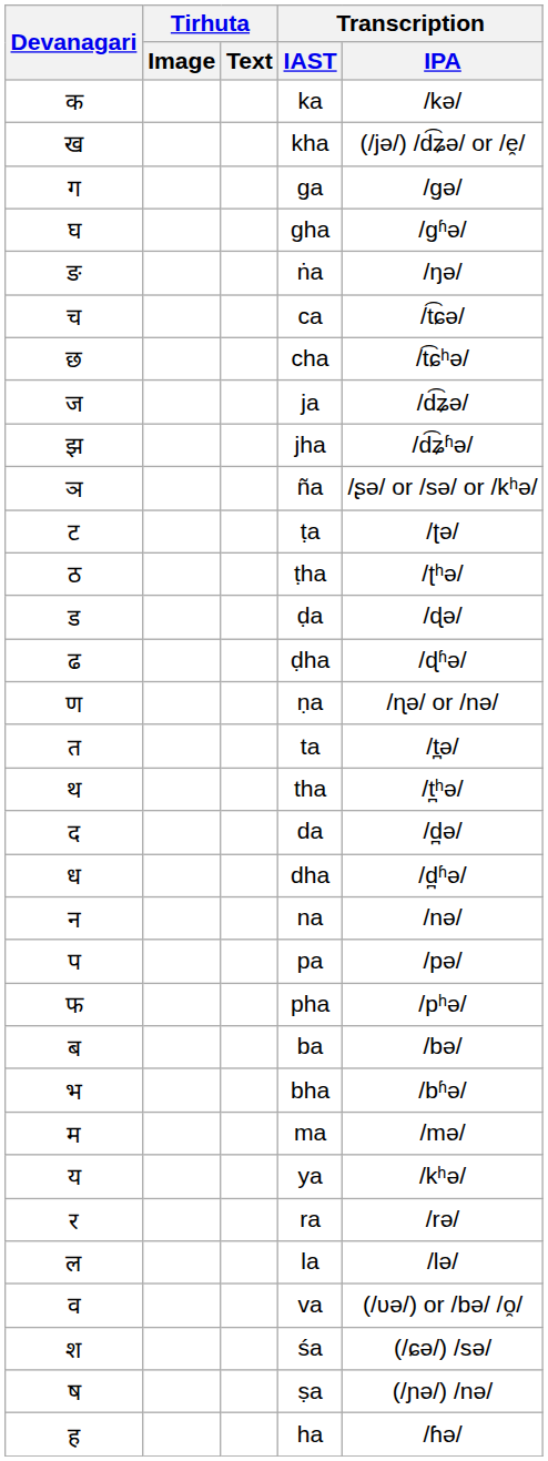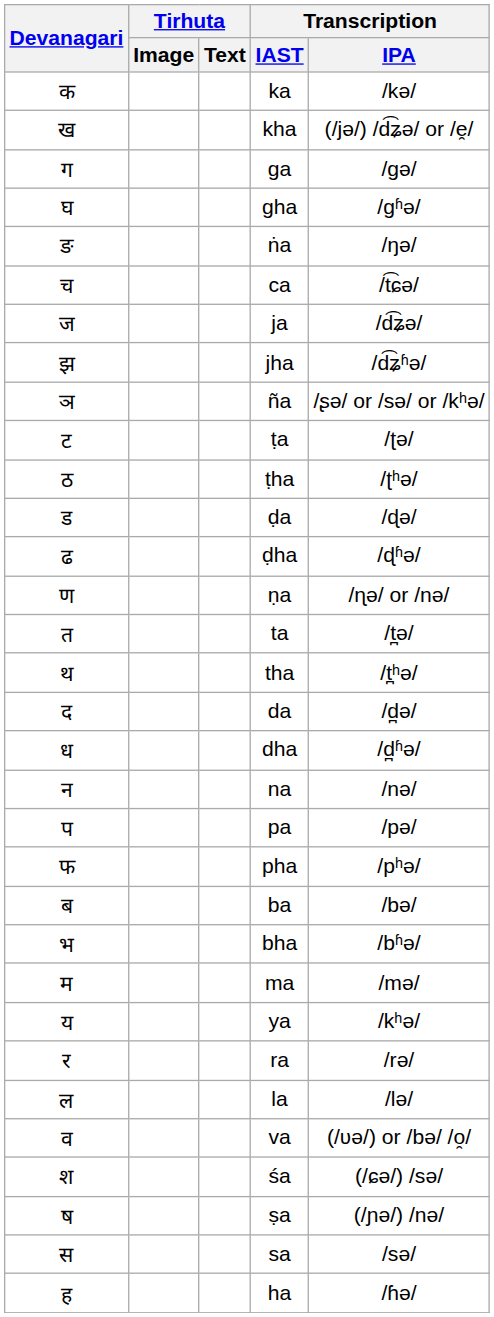- row: छ | cha | /t͡ɕʰə/
+ row: स | sa | /sə/
